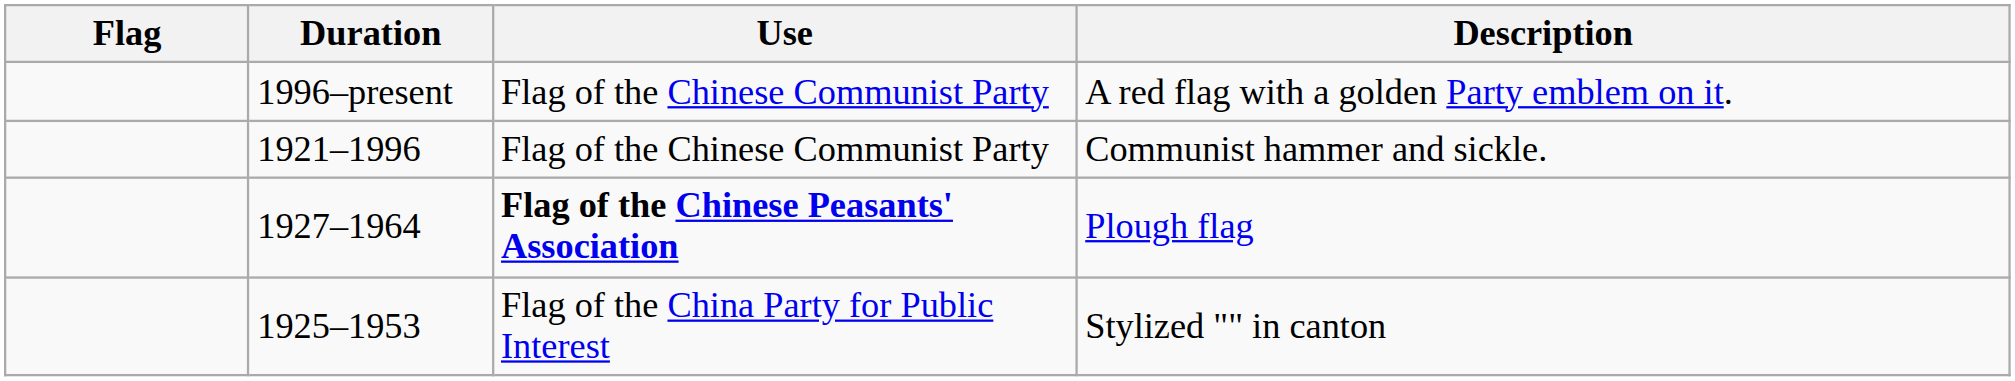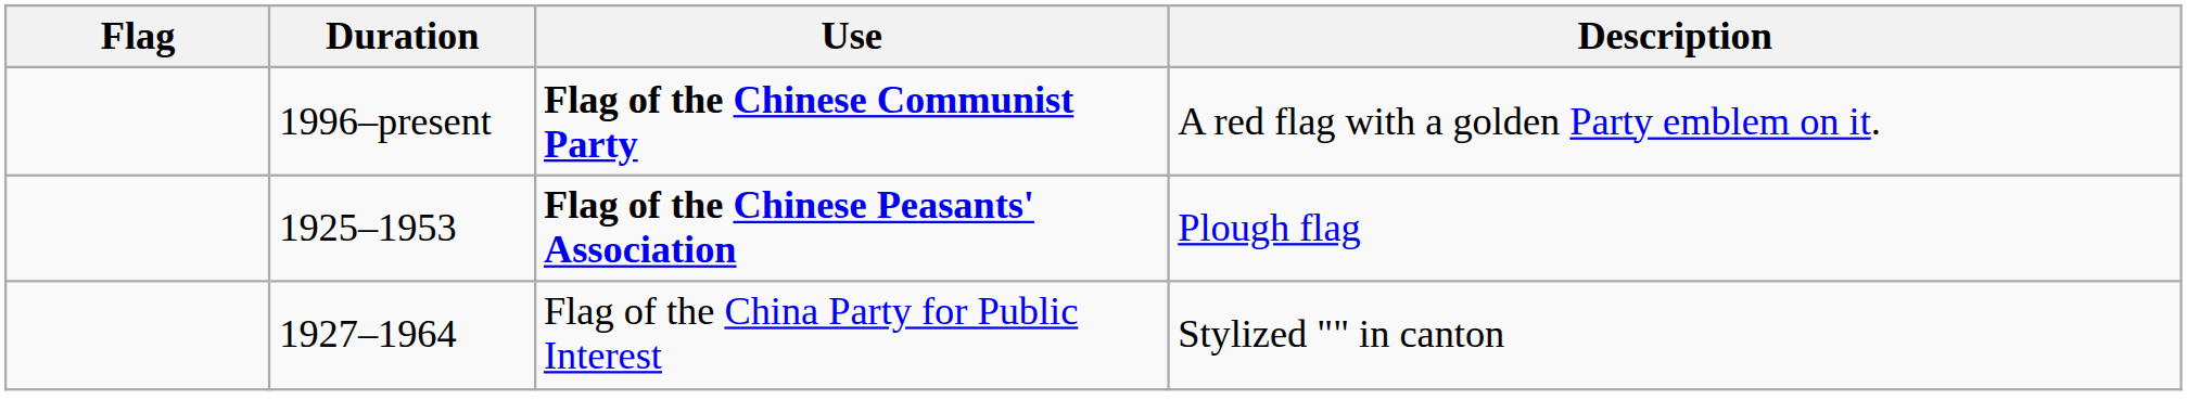A red flag with a golden Party emblem on it. | Use: normal -> bold
- row: 1921–1996 | Flag of the Chinese Communist Party | Communist hammer and sickle.
Plough flag | Duration: 1927–1964 -> 1925–1953
Stylized "" in canton | Duration: 1925–1953 -> 1927–1964
